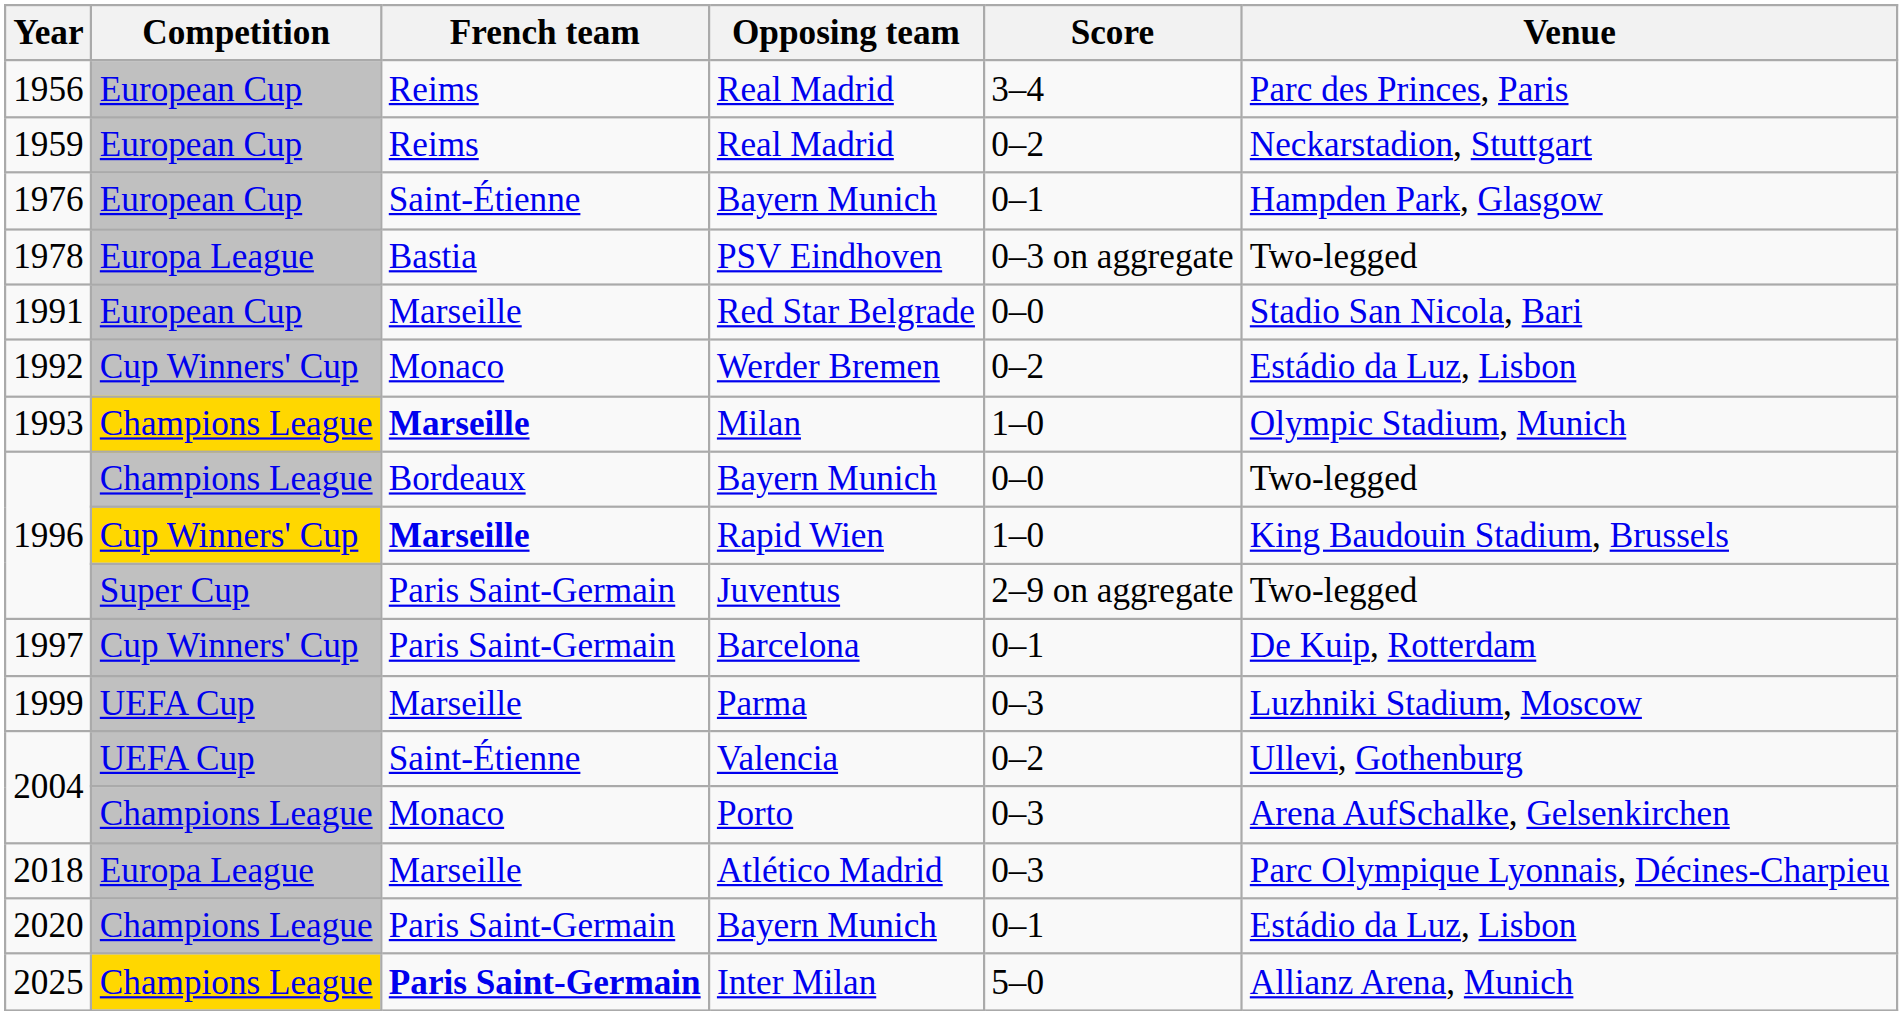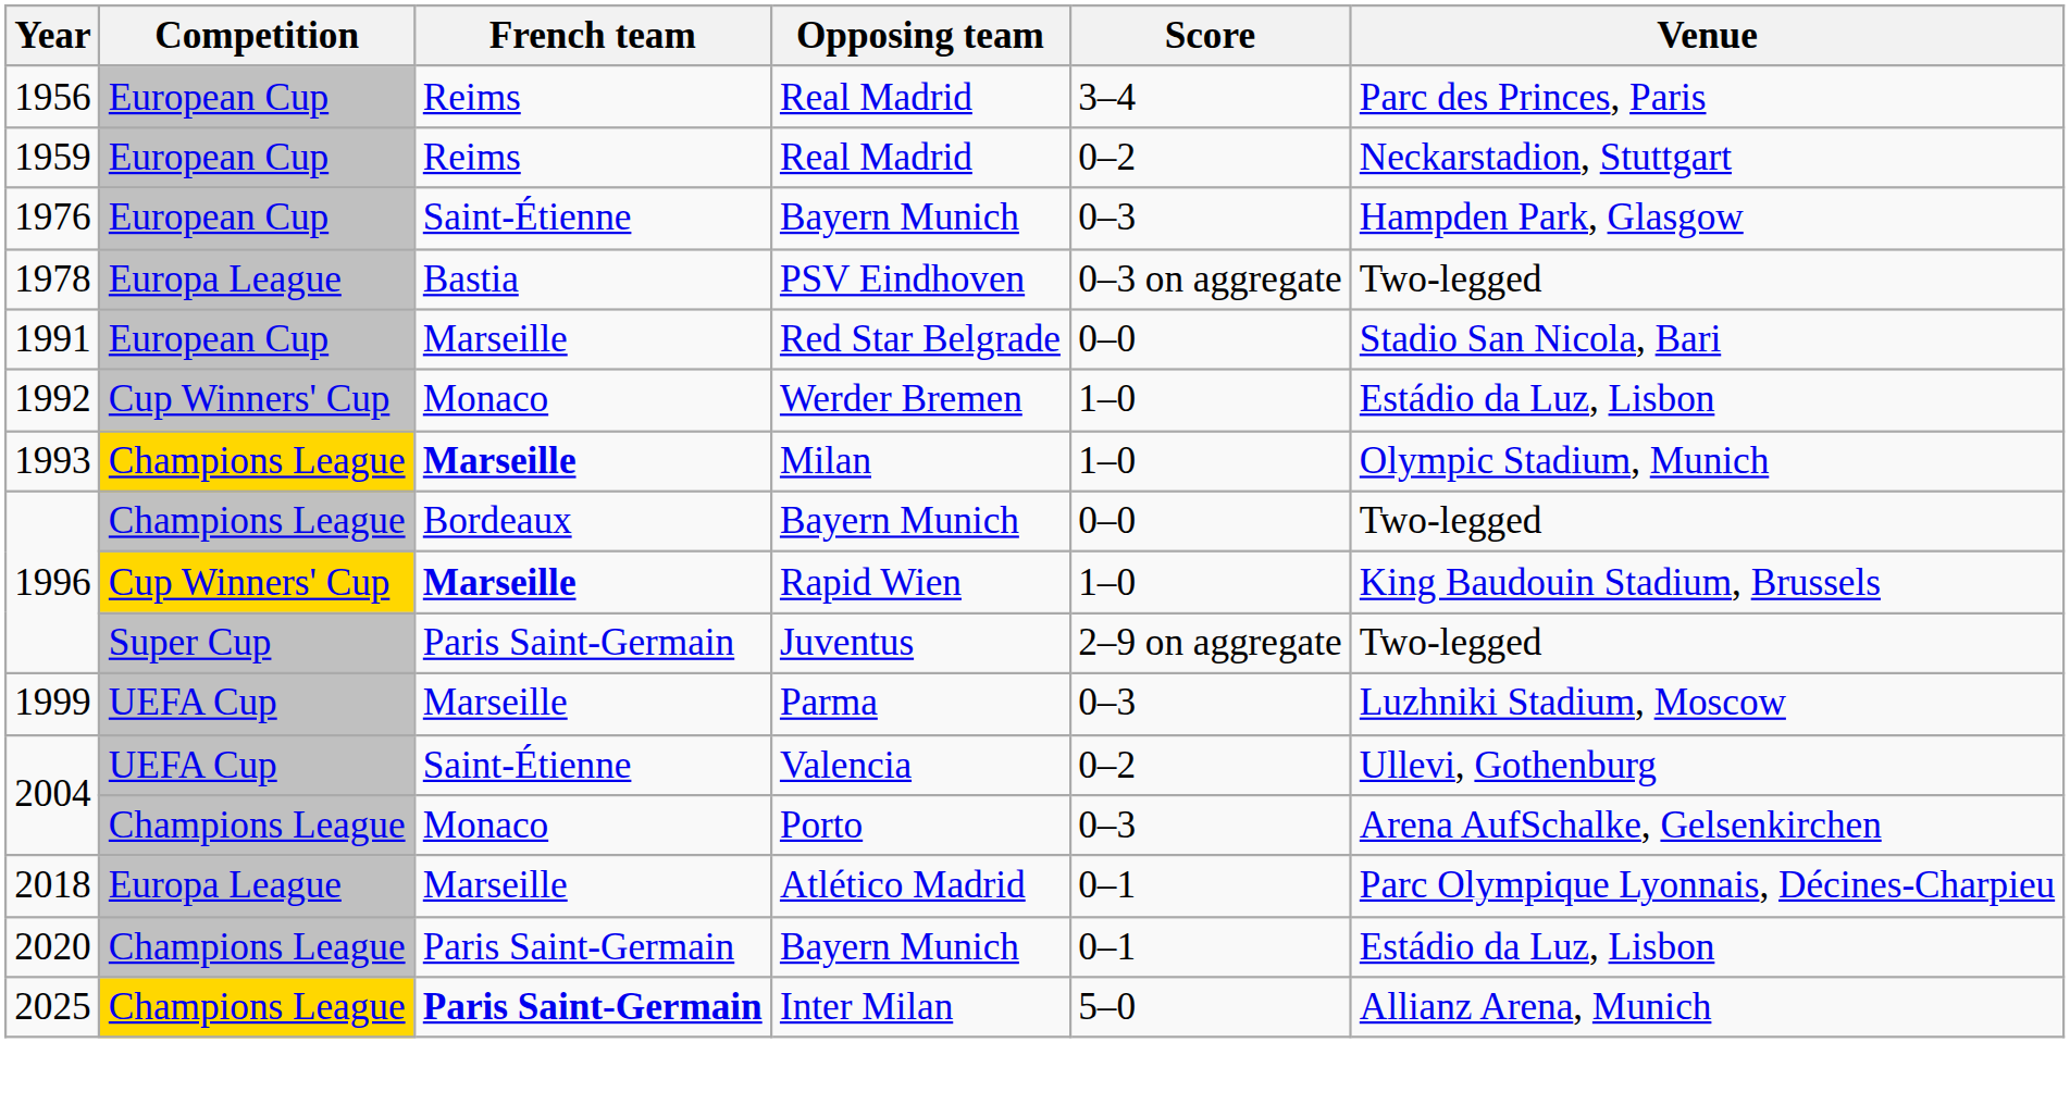1976 | Score: 0–1 -> 0–3
1992 | Score: 0–2 -> 1–0
- row: 1997 | Cup Winners' Cup | Paris Saint-Germain | Barcelona | 0–1 | De Kuip, Rotterdam
2018 | Score: 0–3 -> 0–1
